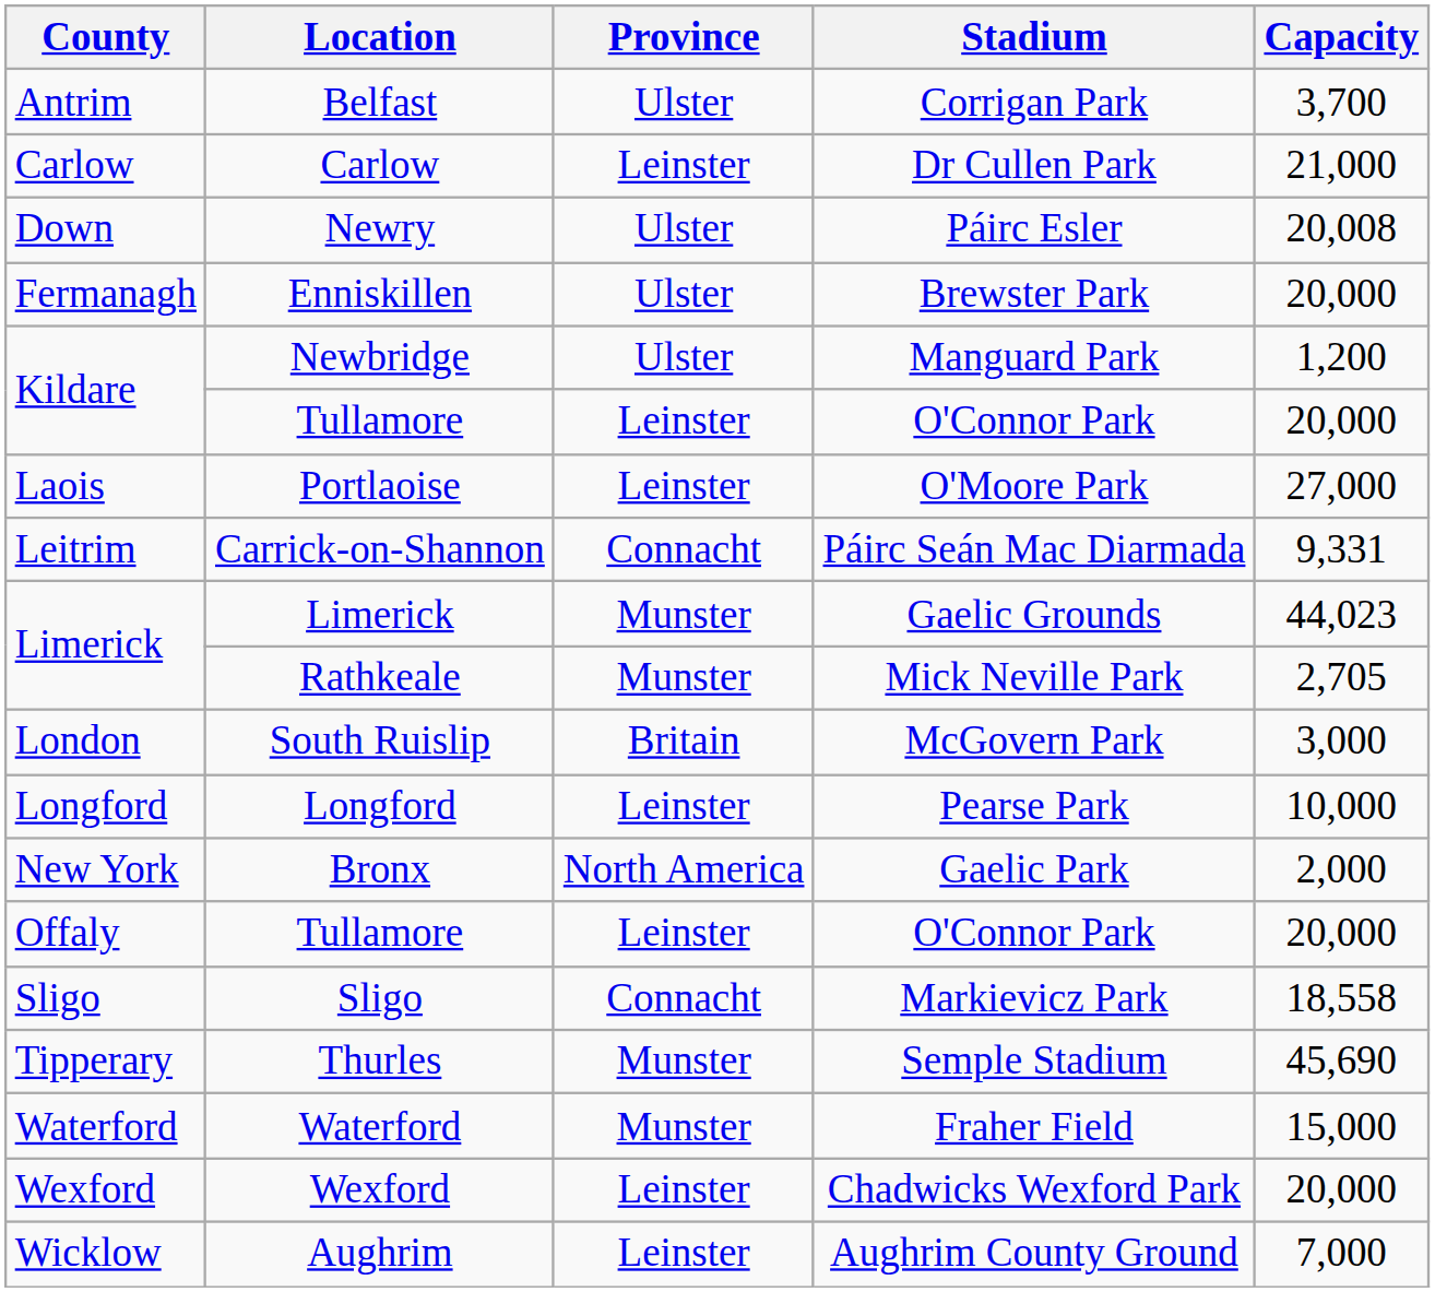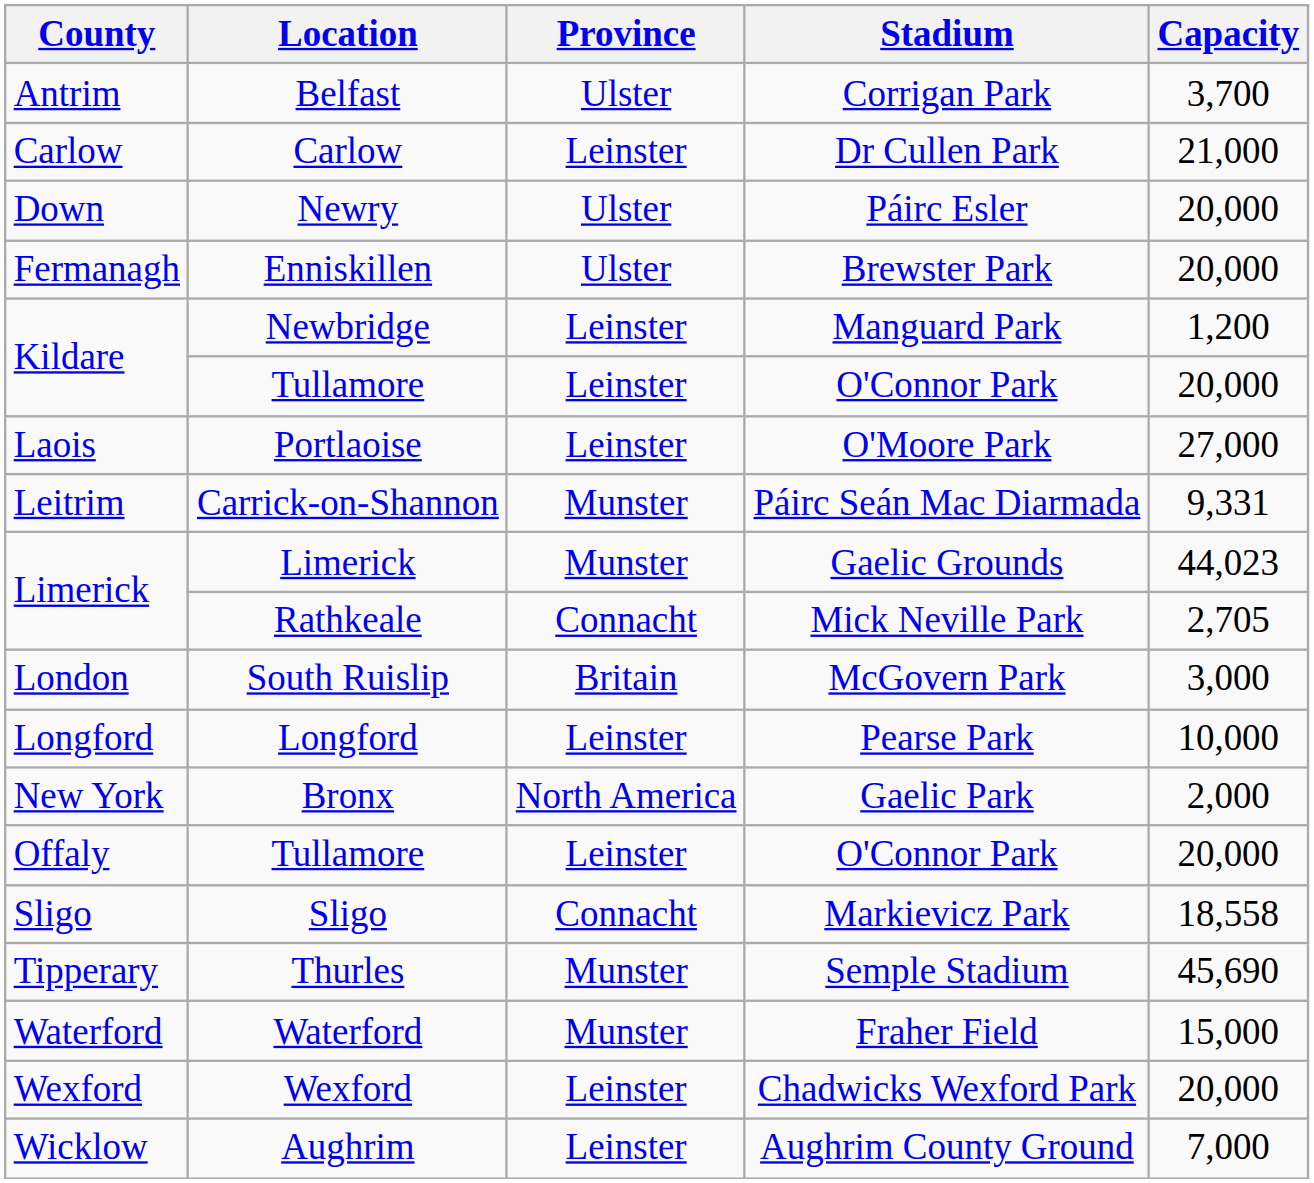Newry | Capacity: 20,008 -> 20,000
Newbridge | Province: Ulster -> Leinster
Carrick-on-Shannon | Province: Connacht -> Munster
Rathkeale | Province: Munster -> Connacht
